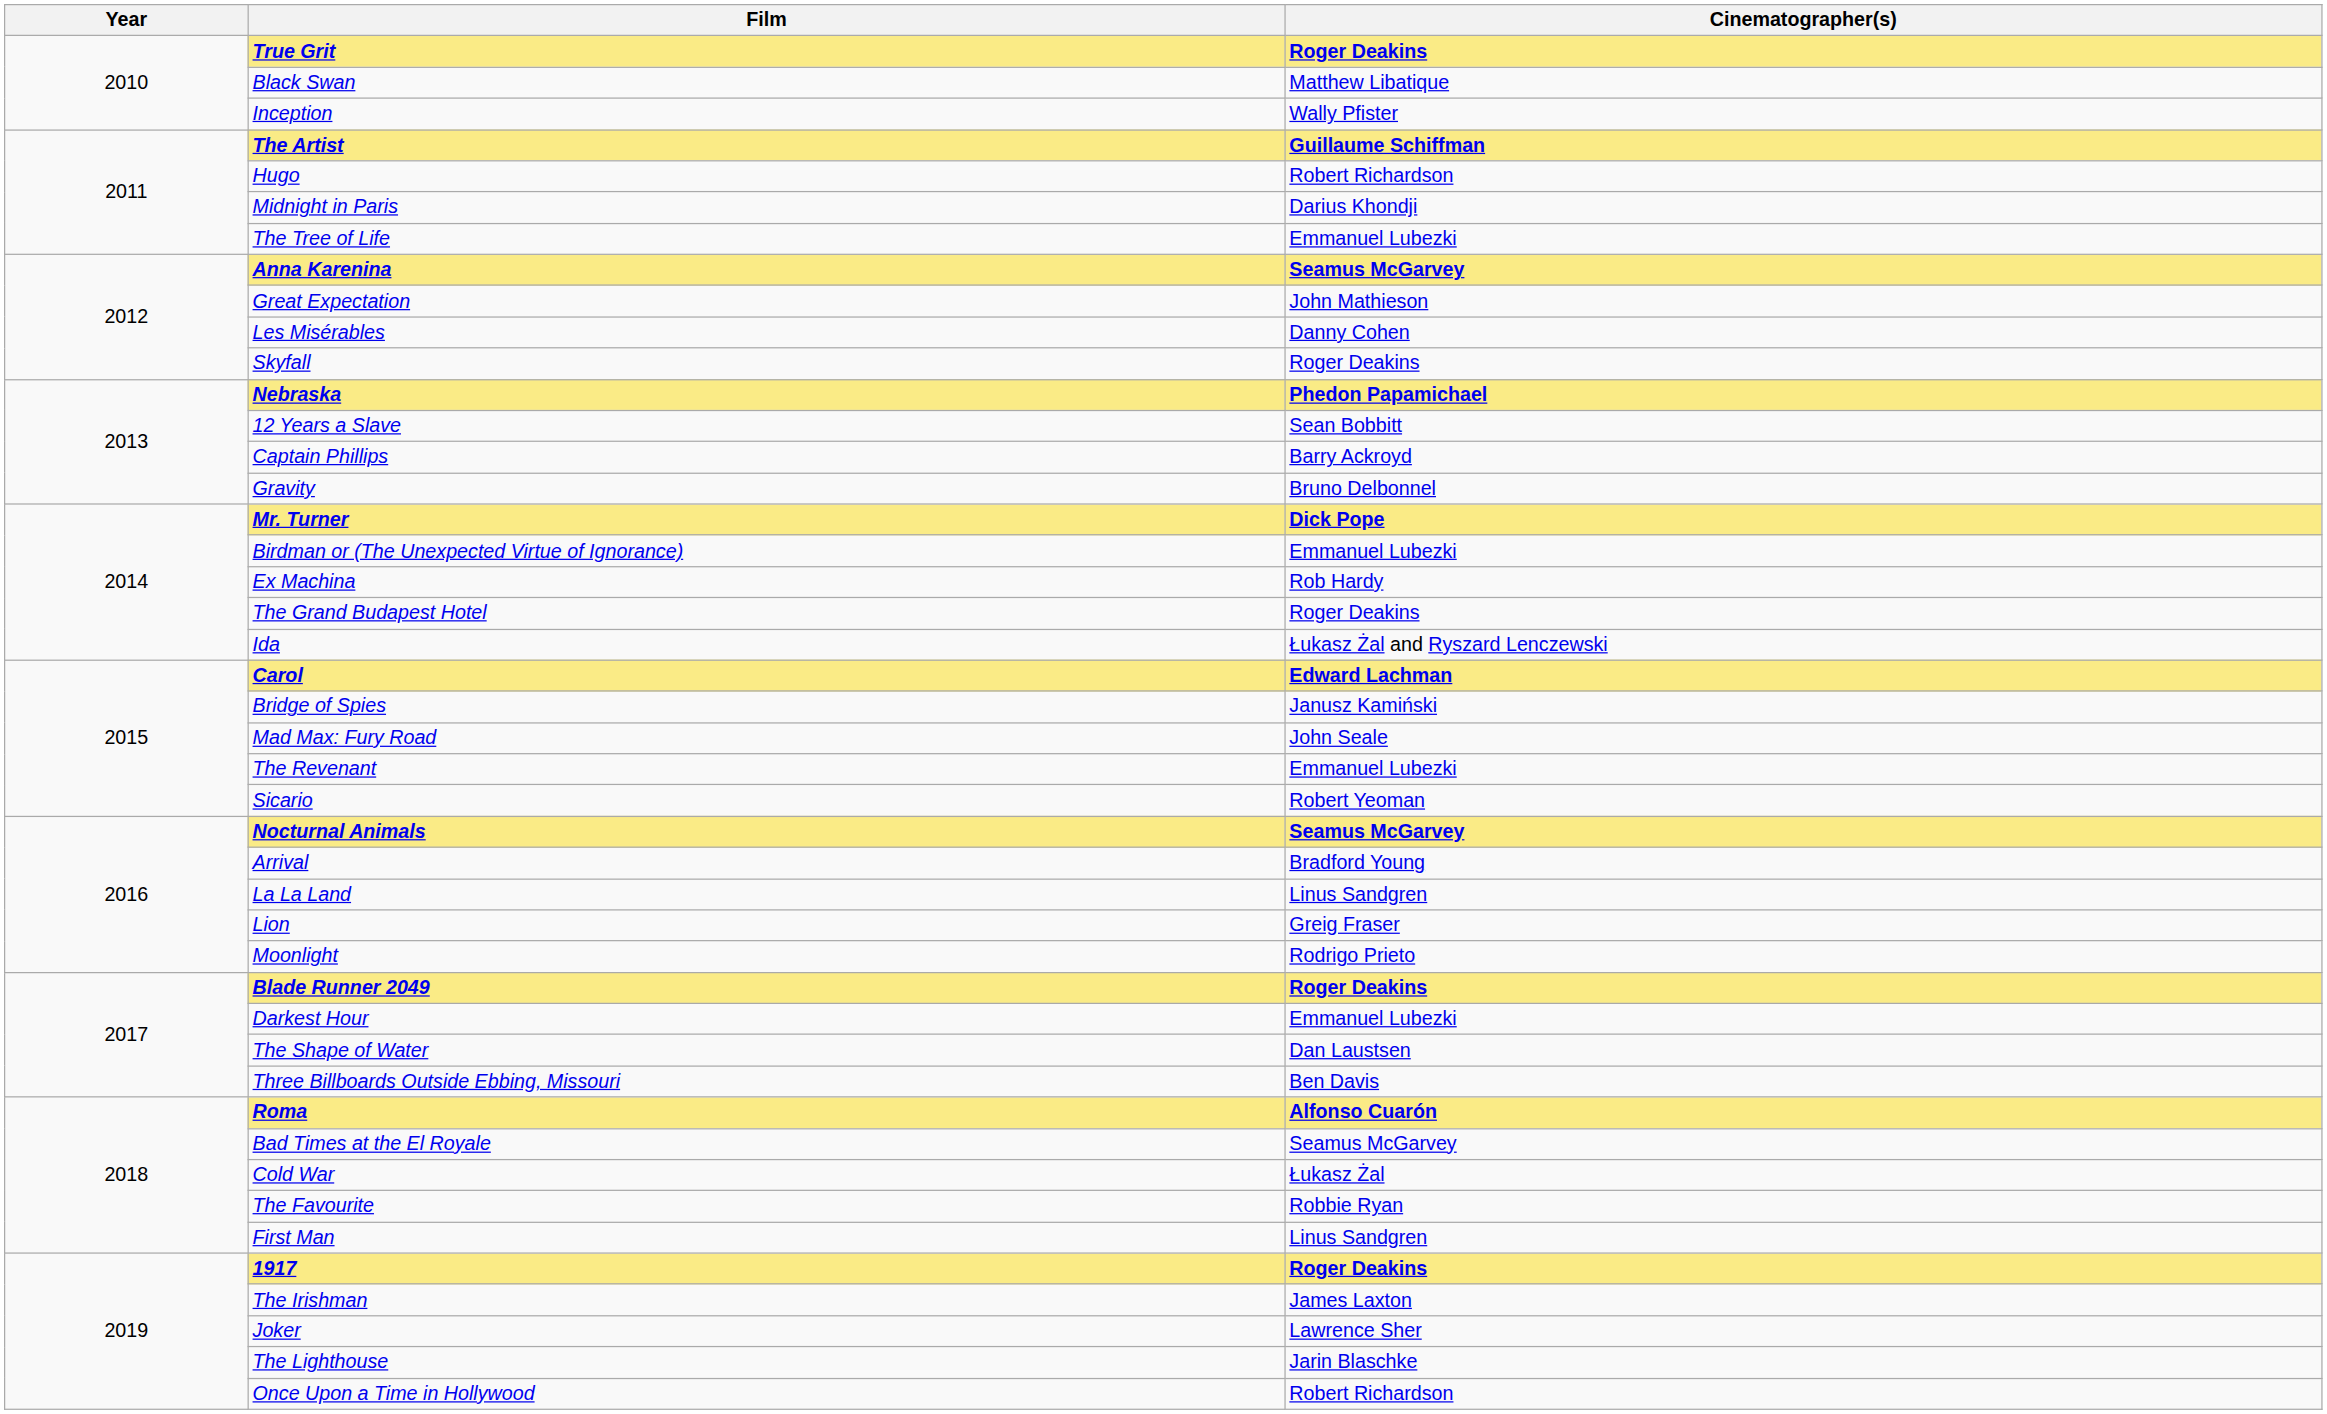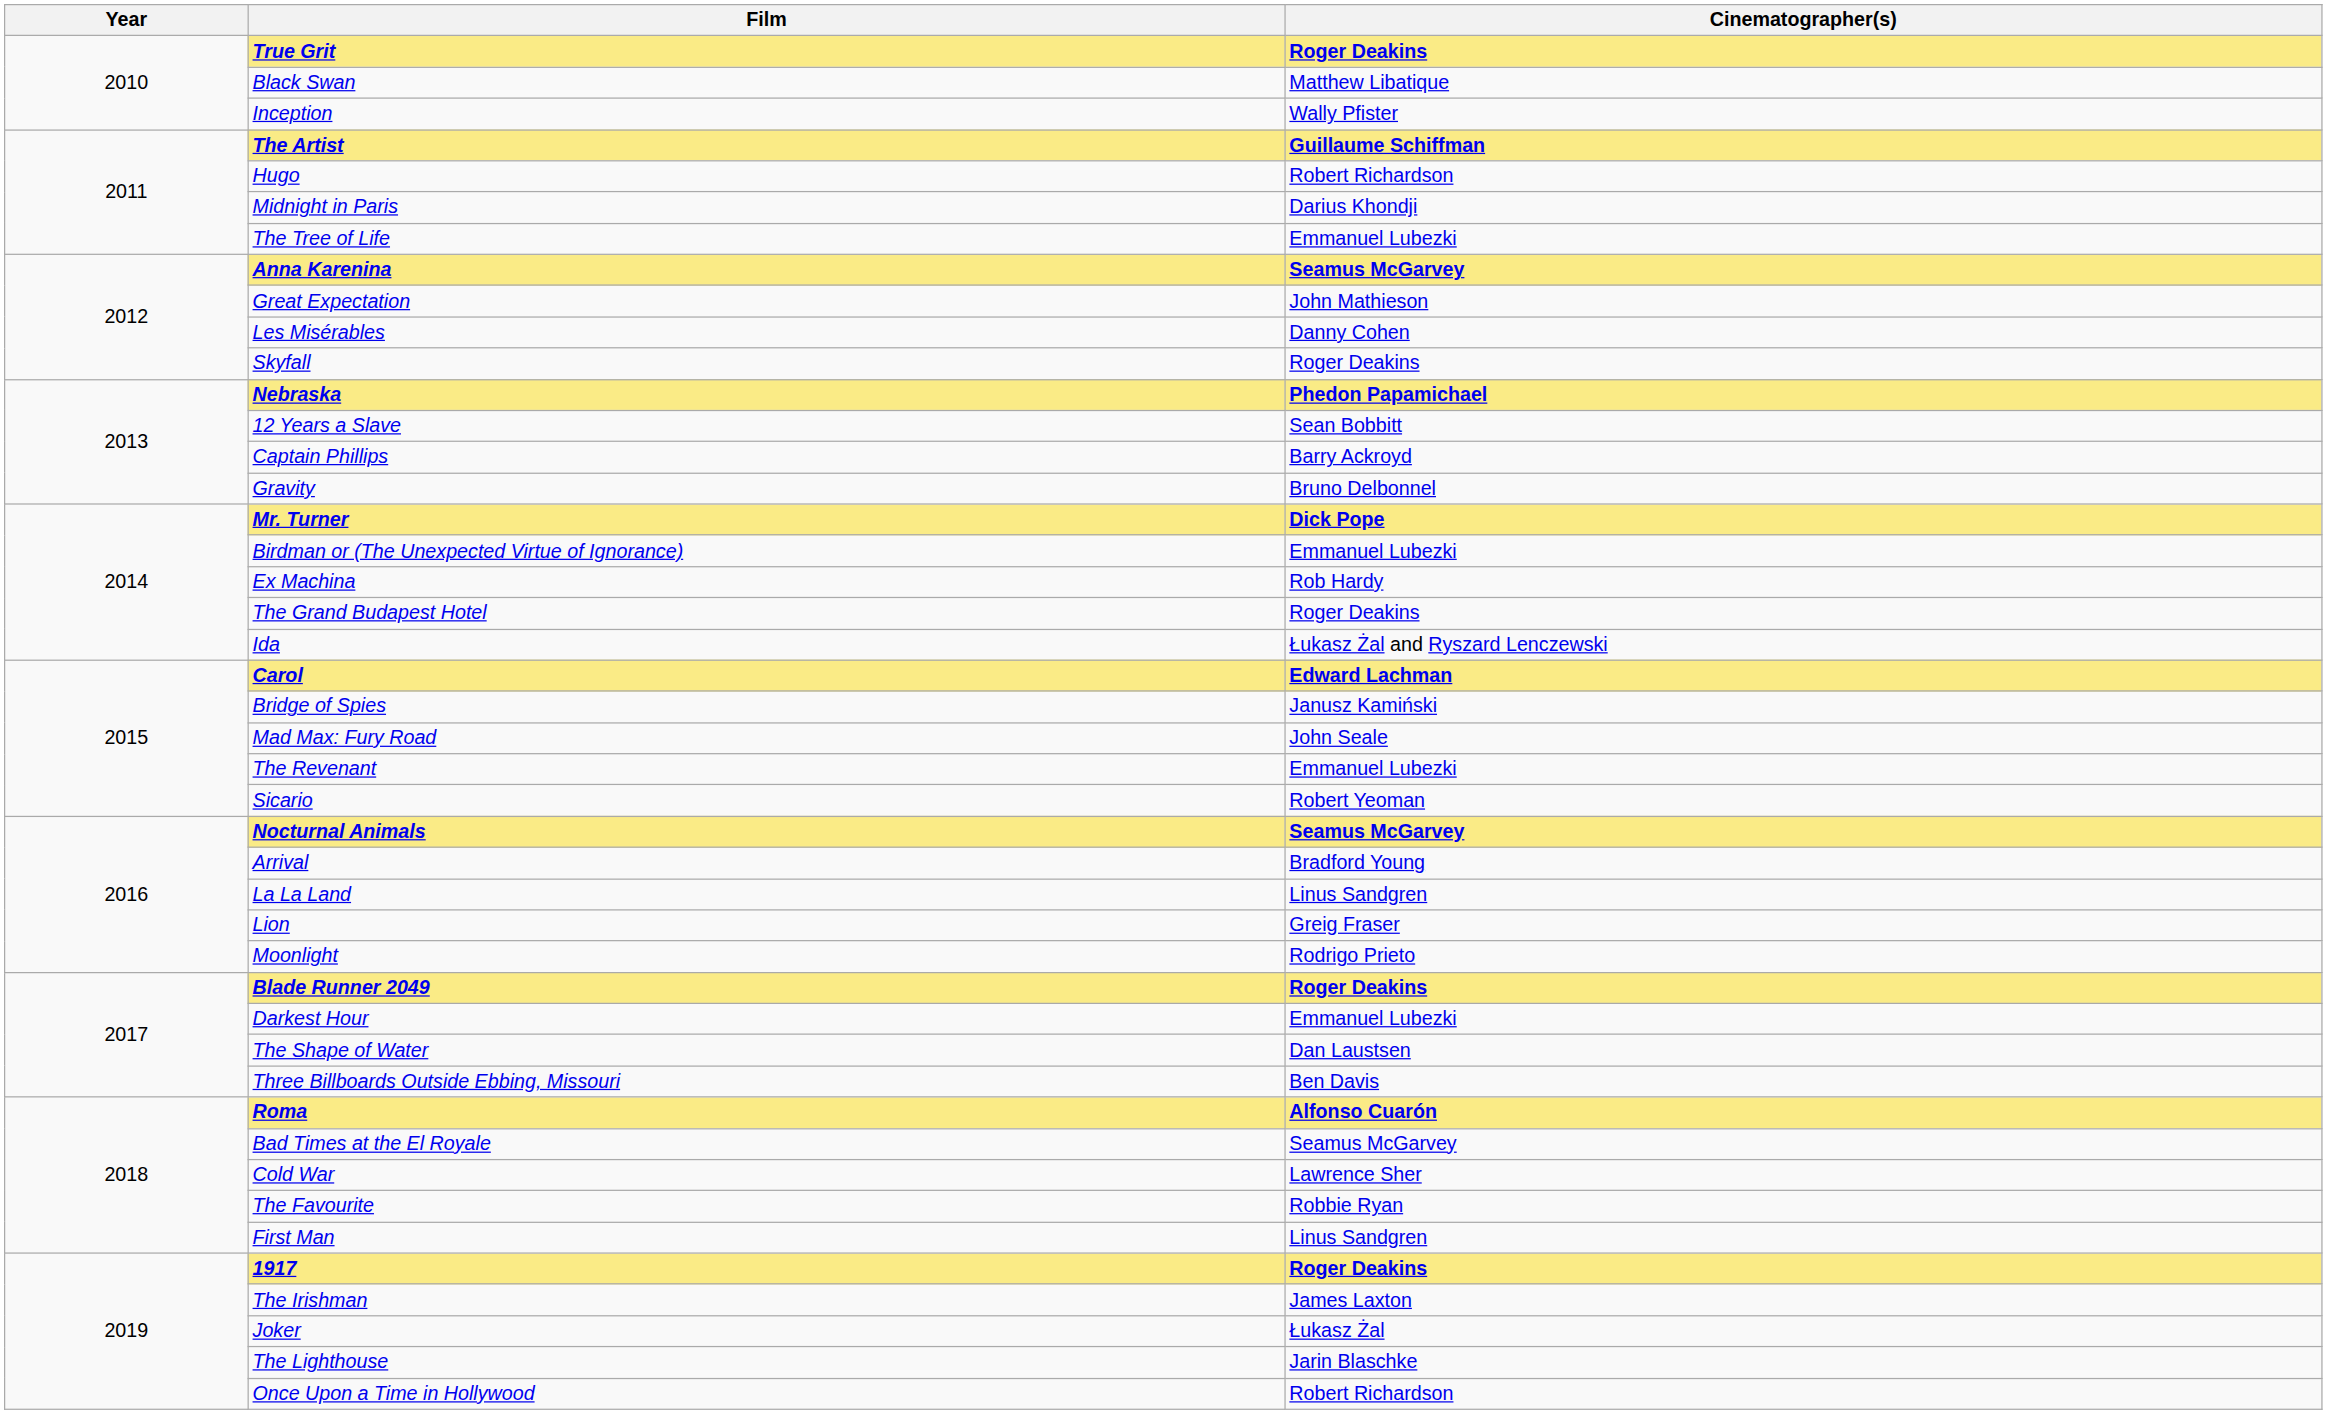Cold War | Cinematographer(s): Łukasz Żal -> Lawrence Sher
Joker | Cinematographer(s): Lawrence Sher -> Łukasz Żal
